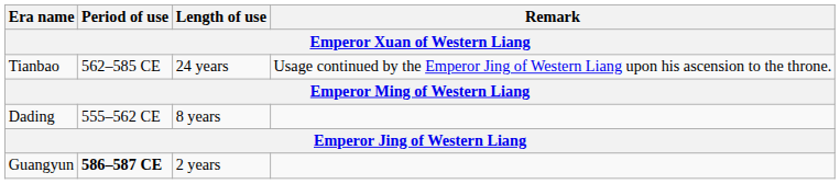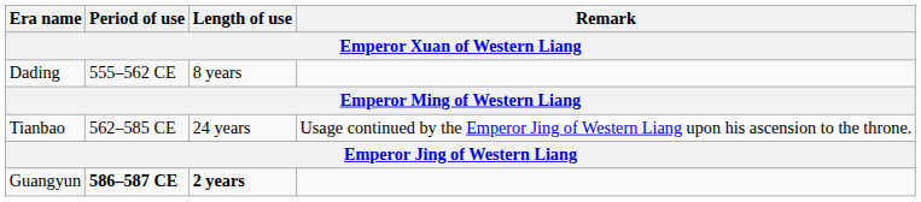rows swapped: Dading <-> Tianbao
Guangyun | Length of use: normal -> bold
